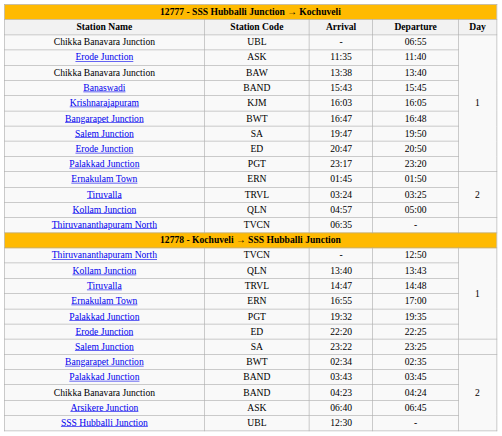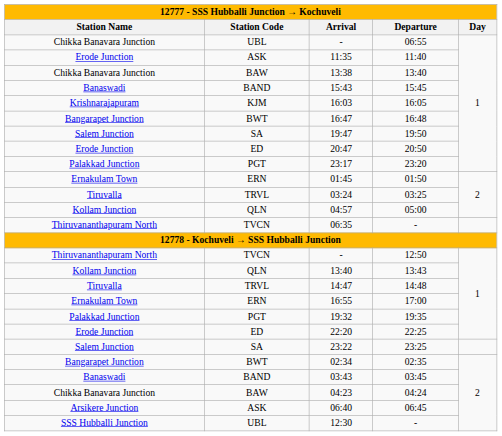03:43 | Station Name: Palakkad Junction -> Banaswadi
04:23 | Station Code: BAND -> BAW
